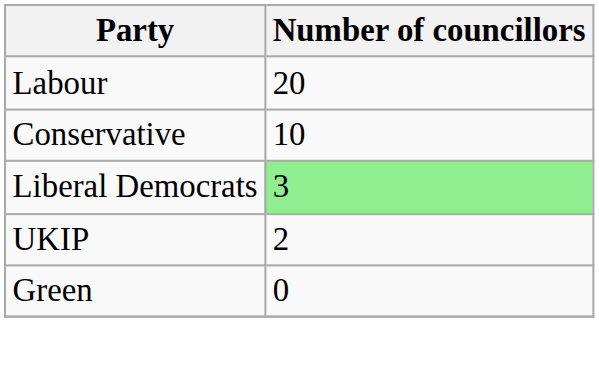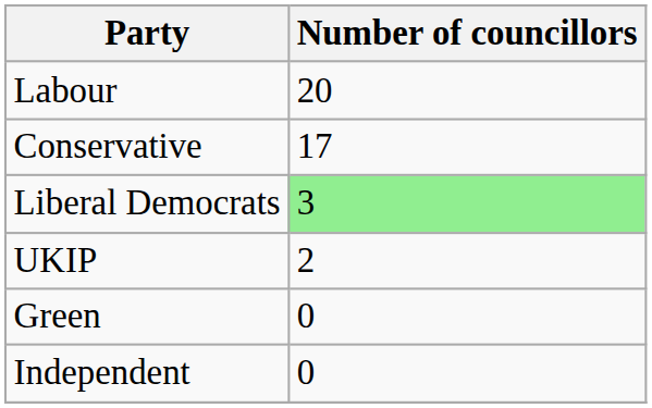Conservative | Number of councillors: 10 -> 17
+ row: Independent | 0
